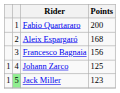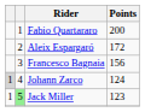Aleix Espargaró | Points: 168 -> 172
Johann Zarco | column 1: no background -> lightgrey background
Johann Zarco | Points: 125 -> 124
